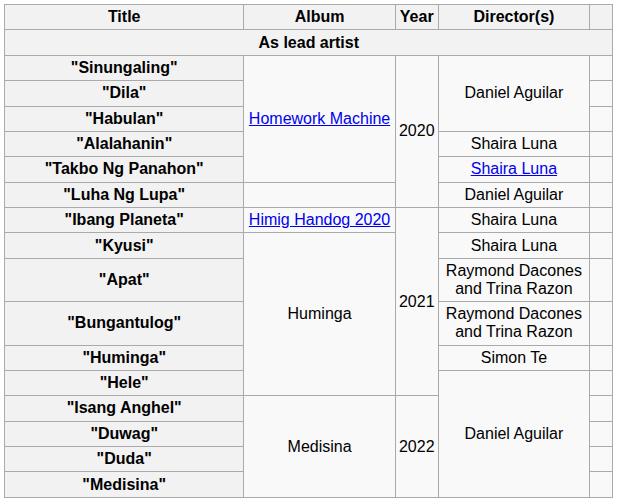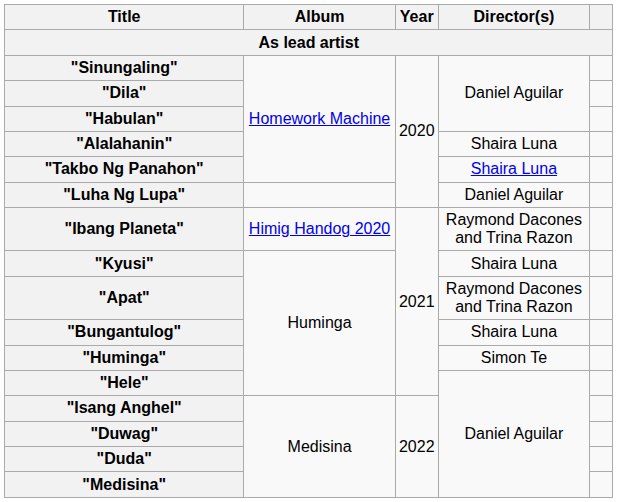"Ibang Planeta" | Director(s): Shaira Luna -> Raymond Dacones and Trina Razon
"Bungantulog" | Director(s): Raymond Dacones and Trina Razon -> Shaira Luna
